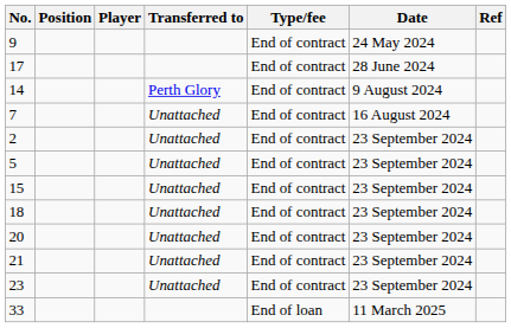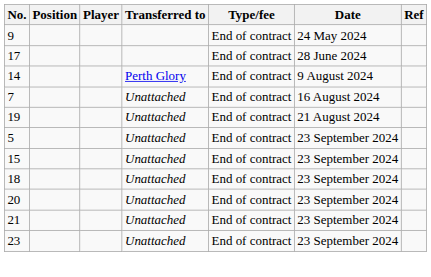+ row: 19 | Unattached | End of contract | 21 August 2024
- row: 2 | Unattached | End of contract | 23 September 2024
- row: 33 | End of loan | 11 March 2025
